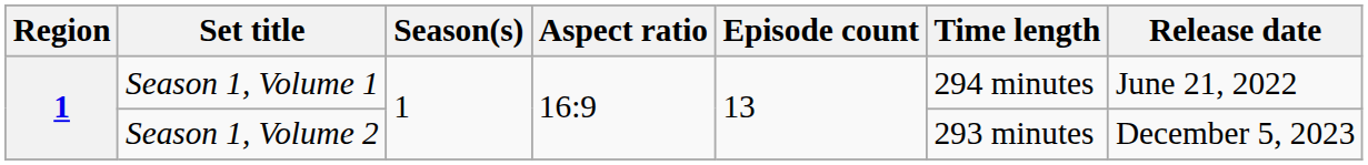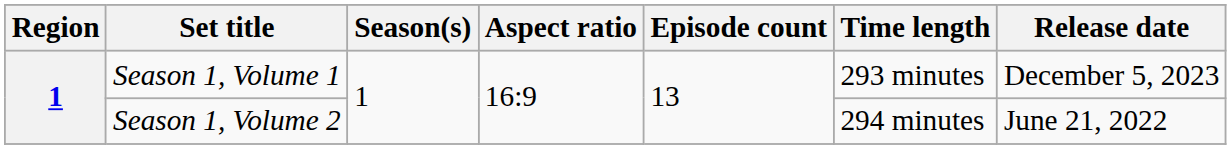Season 1, Volume 1 | Time length: 294 minutes -> 293 minutes
Season 1, Volume 1 | Release date: June 21, 2022 -> December 5, 2023
Season 1, Volume 2 | Time length: 293 minutes -> 294 minutes
Season 1, Volume 2 | Release date: December 5, 2023 -> June 21, 2022
